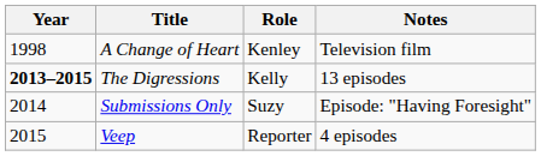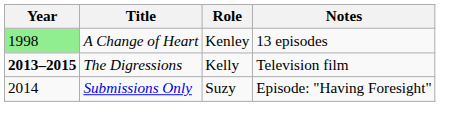A Change of Heart | Year: no background -> lightgreen background
A Change of Heart | Notes: Television film -> 13 episodes
The Digressions | Notes: 13 episodes -> Television film
- row: 2015 | Veep | Reporter | 4 episodes
